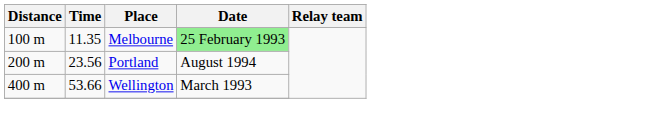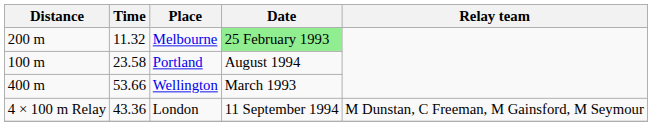Melbourne | Distance: 100 m -> 200 m
Melbourne | Time: 11.35 -> 11.32
Portland | Distance: 200 m -> 100 m
Portland | Time: 23.56 -> 23.58
+ row: 4 × 100 m Relay | 43.36 | London | 11 September 1994 | M Dunstan, C Freeman, M Gainsford, M Seymour
